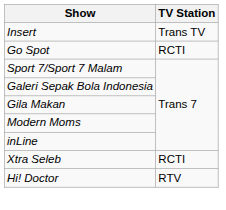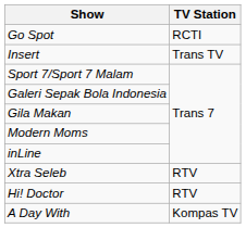rows swapped: Go Spot <-> Insert
Xtra Seleb | TV Station: RCTI -> RTV
+ row: A Day With | Kompas TV
